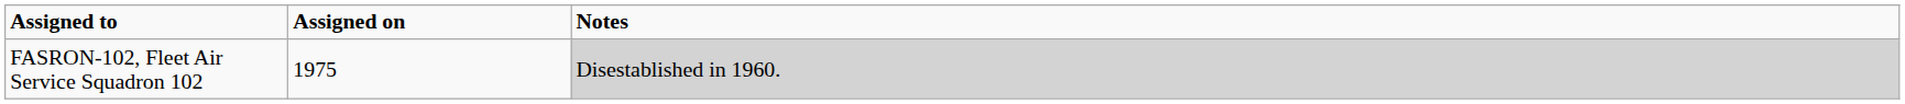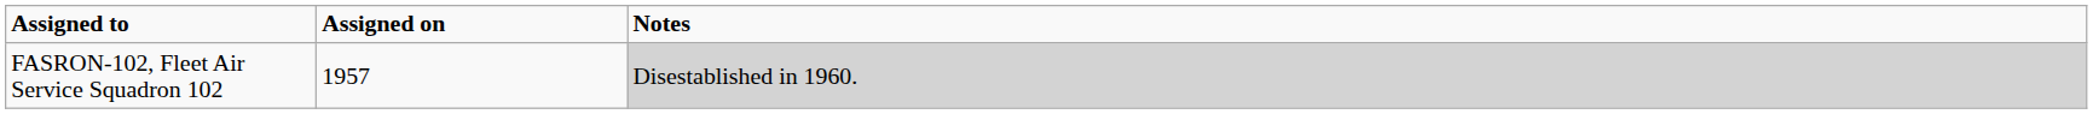FASRON-102, Fleet Air Service Squadron 102 | Assigned on: 1975 -> 1957
